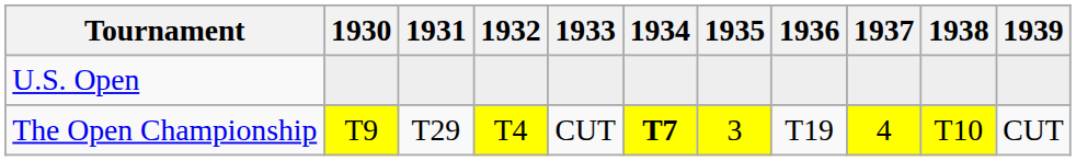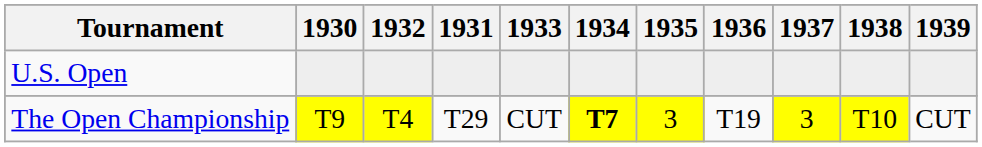columns swapped: 1931 <-> 1932
The Open Championship | 1937: 4 -> 3
